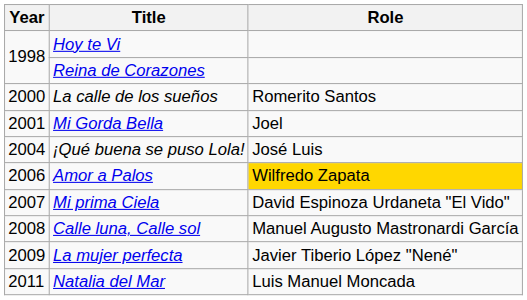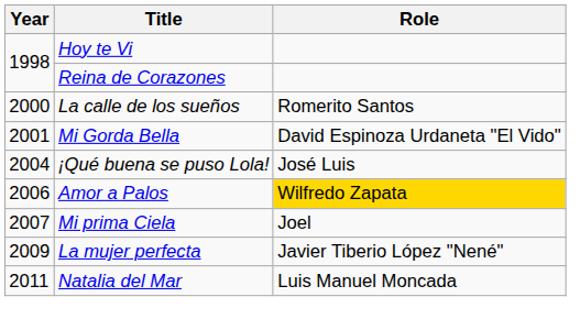Mi Gorda Bella | Role: Joel -> David Espinoza Urdaneta "El Vido"
Mi prima Ciela | Role: David Espinoza Urdaneta "El Vido" -> Joel
- row: 2008 | Calle luna, Calle sol | Manuel Augusto Mastronardi García
